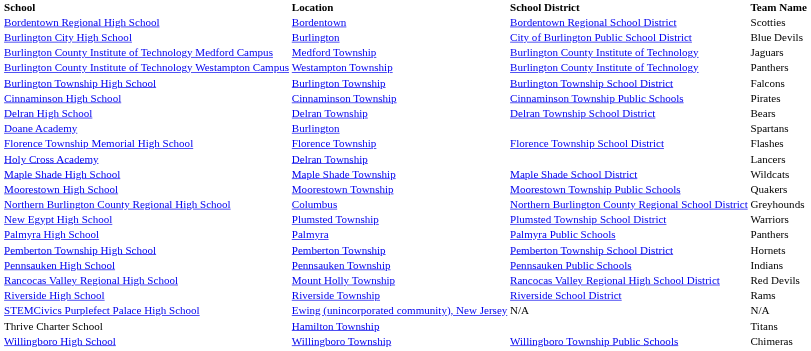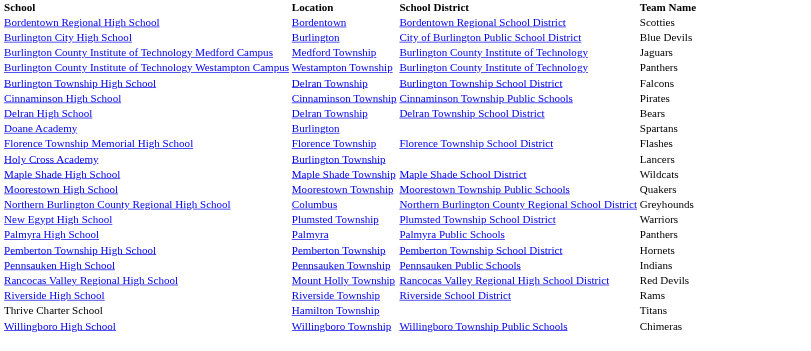Burlington Township High School | Location: Burlington Township -> Delran Township
Holy Cross Academy | Location: Delran Township -> Burlington Township
- row: STEMCivics Purplefect Palace High School | Ewing (unincorporated community), New Jersey | N/A | N/A
